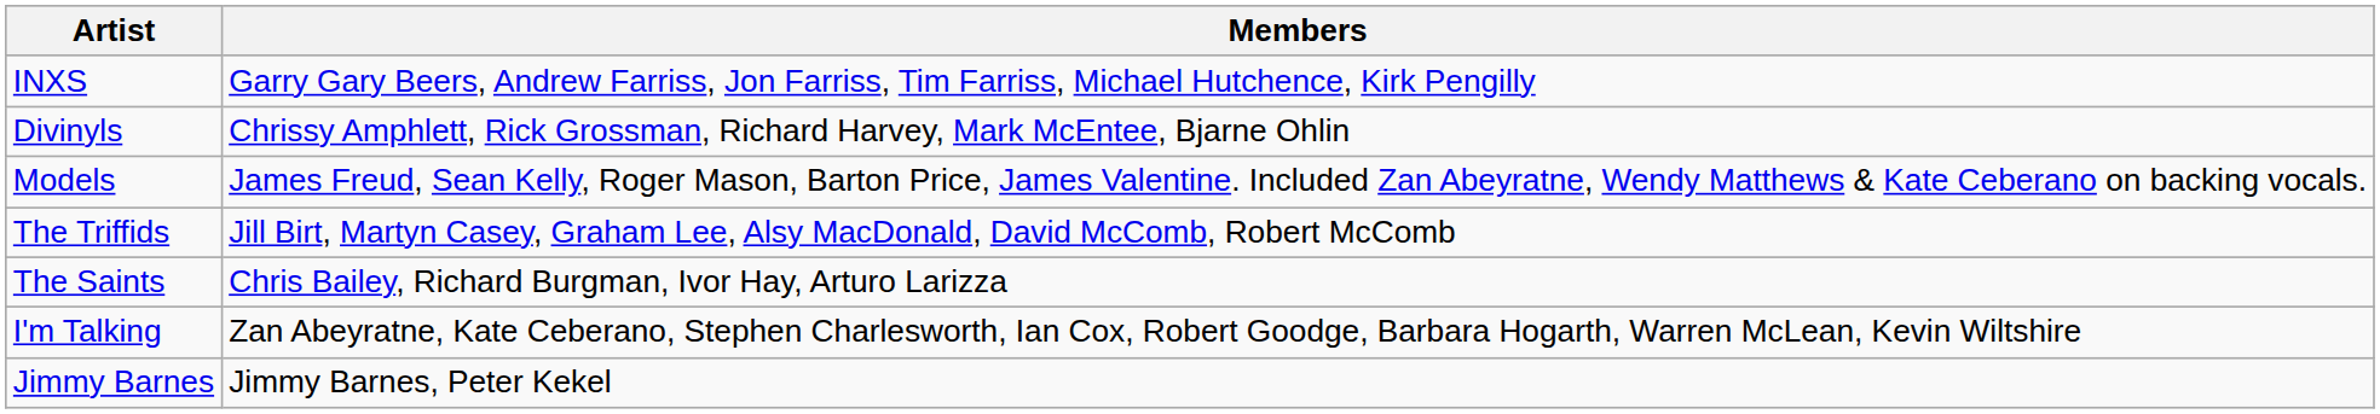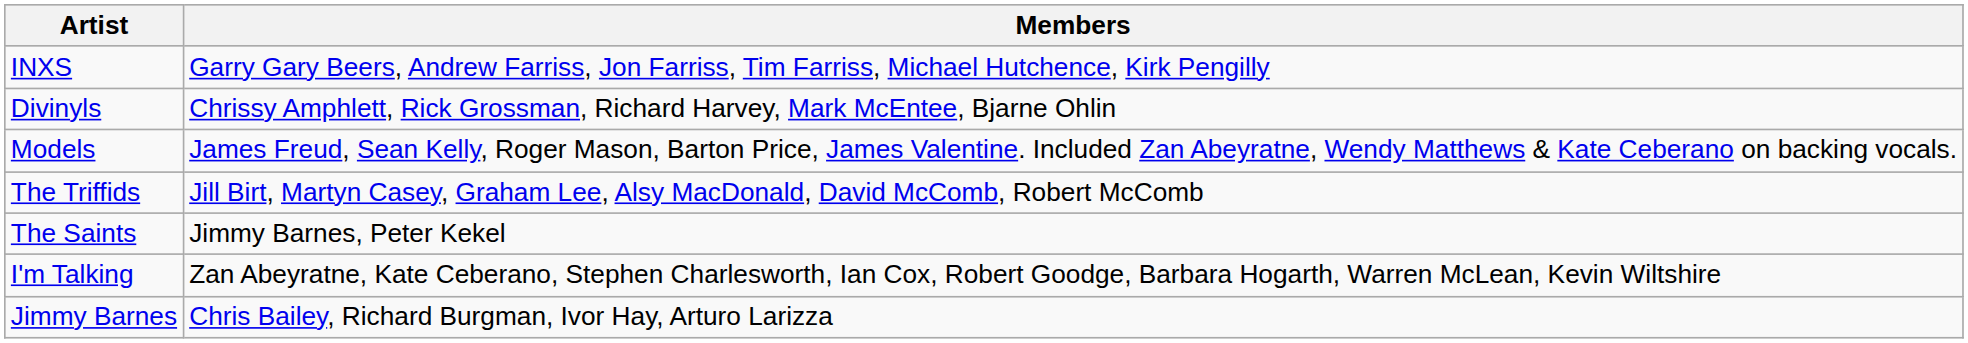The Saints | Members: Chris Bailey, Richard Burgman, Ivor Hay, Arturo Larizza -> Jimmy Barnes, Peter Kekel
Jimmy Barnes | Members: Jimmy Barnes, Peter Kekel -> Chris Bailey, Richard Burgman, Ivor Hay, Arturo Larizza
